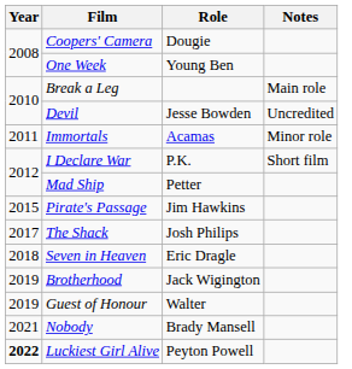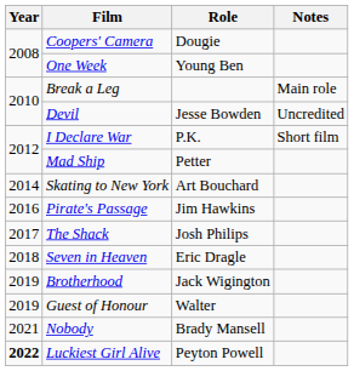- row: 2011 | Immortals | Acamas | Minor role
+ row: 2014 | Skating to New York | Art Bouchard
Pirate's Passage | Year: 2015 -> 2016
